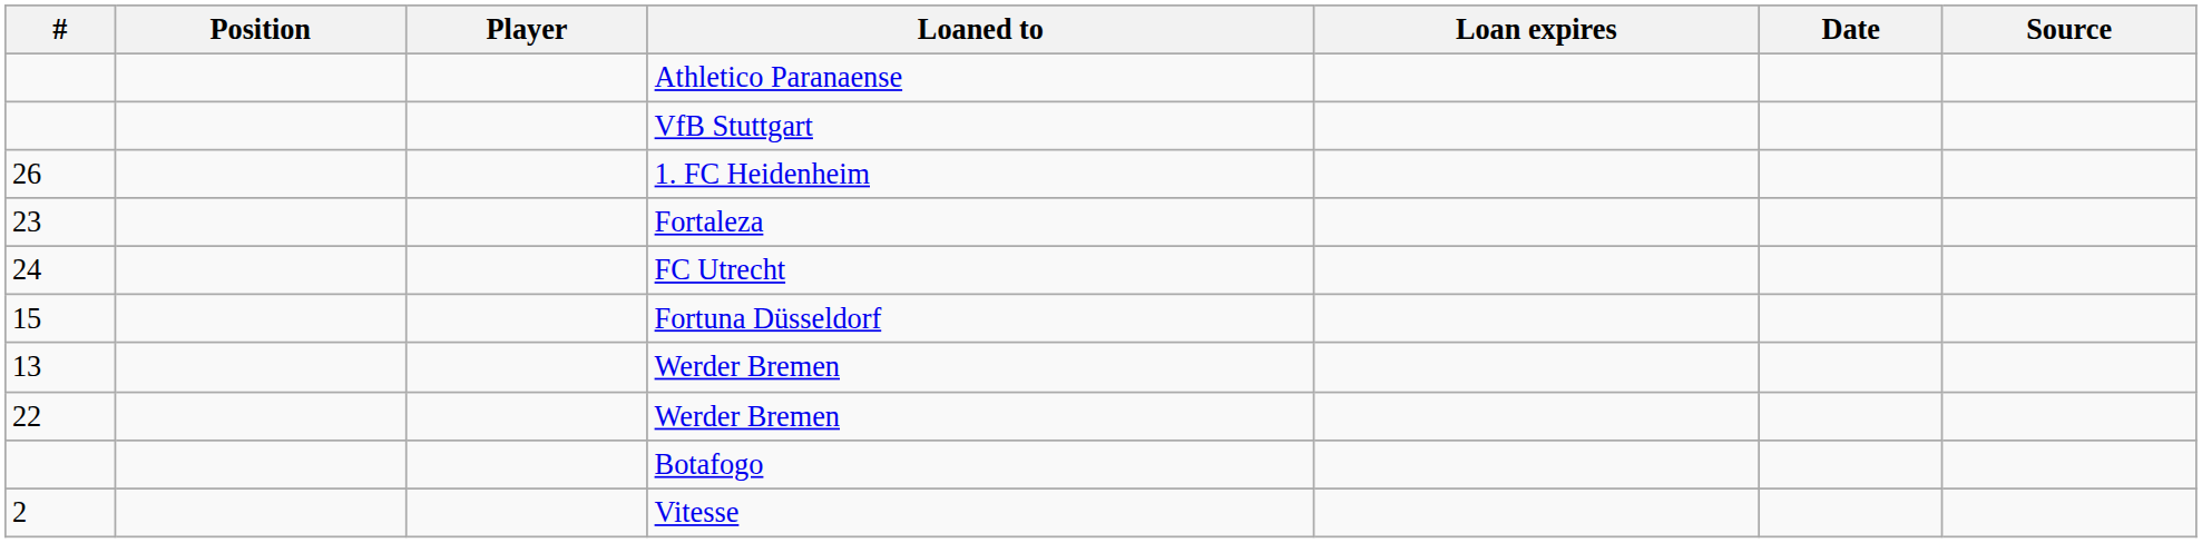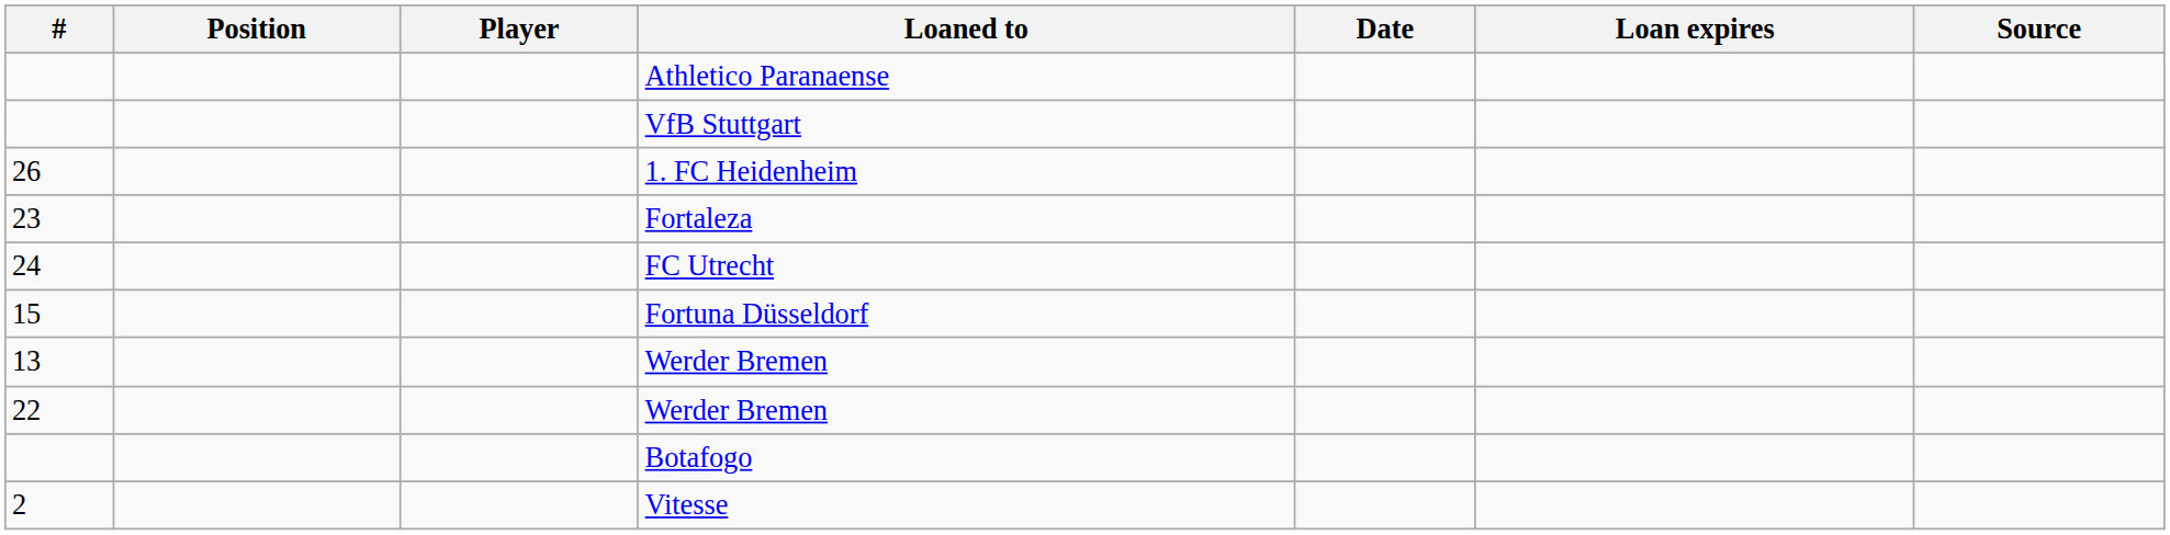columns swapped: Date <-> Loan expires
